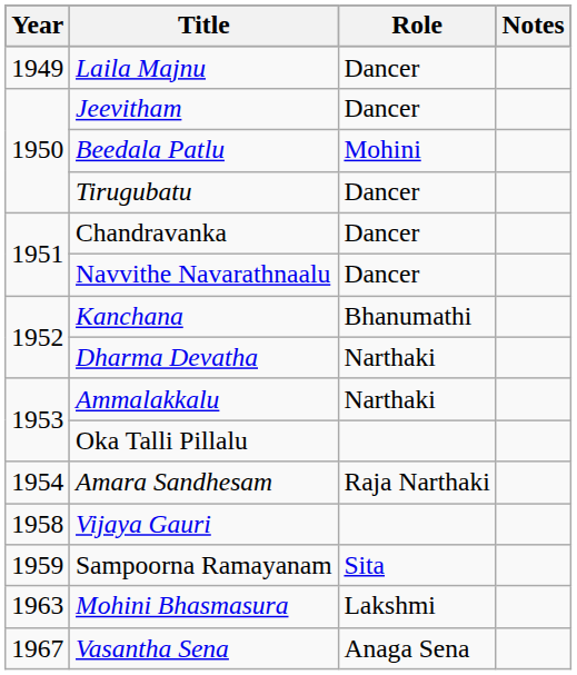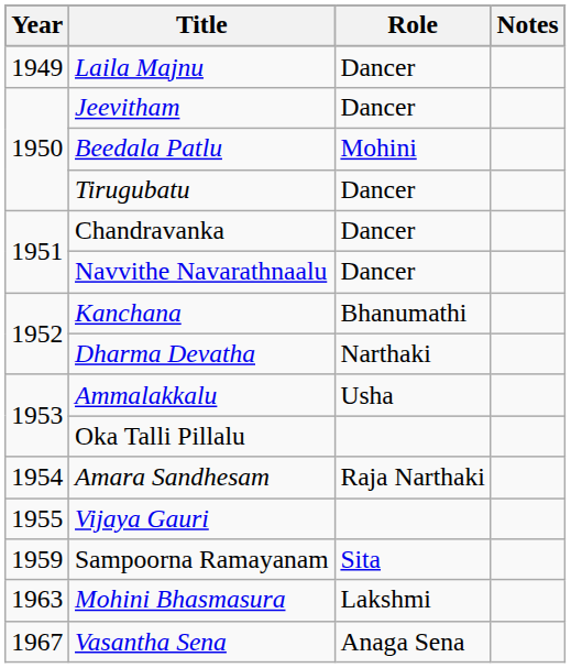Ammalakkalu | Role: Narthaki -> Usha
Vijaya Gauri | Year: 1958 -> 1955
